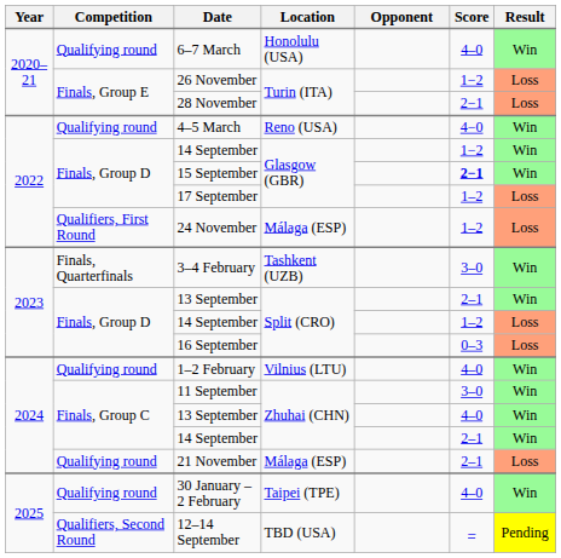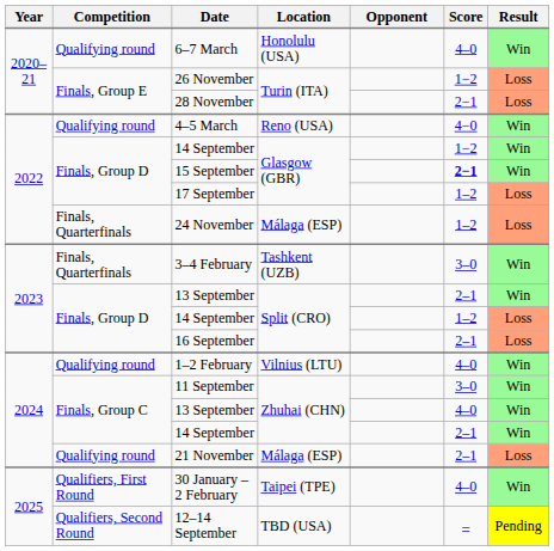24 November | Competition: Qualifiers, First Round -> Finals, Quarterfinals
16 September | Score: 0–3 -> 2–1
30 January – 2 February | Competition: Qualifying round -> Qualifiers, First Round
